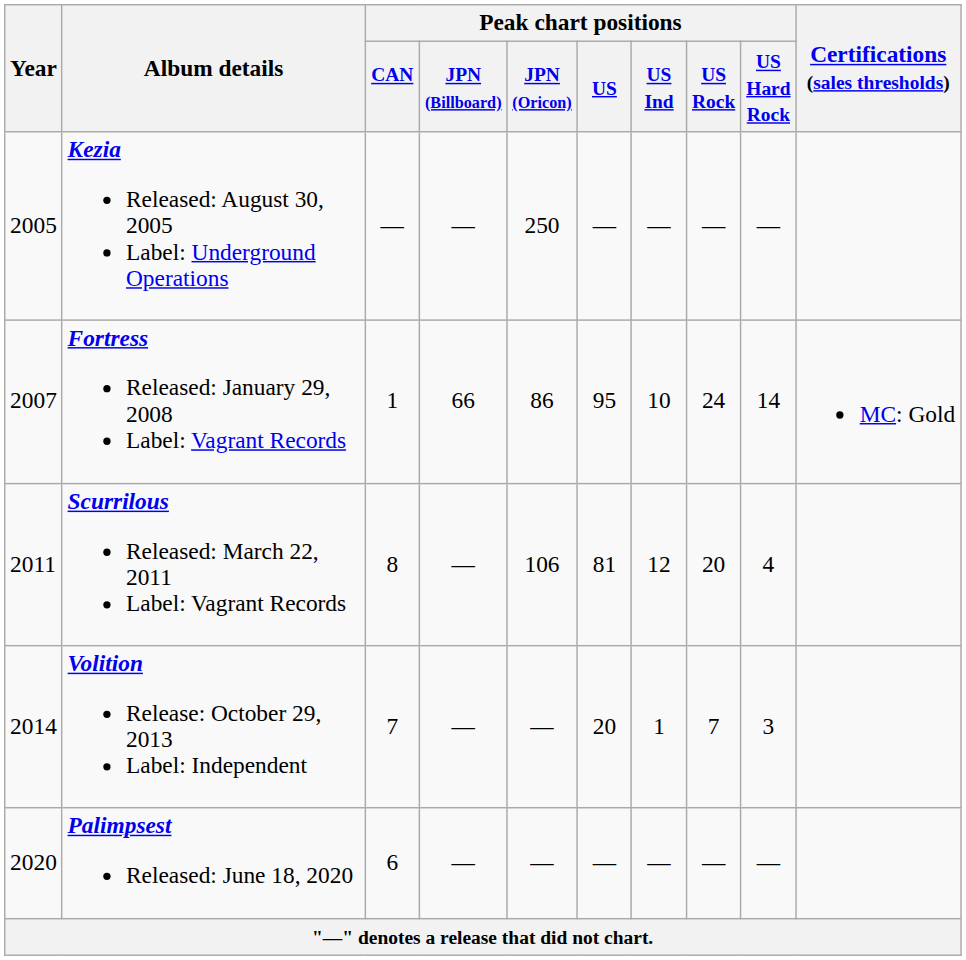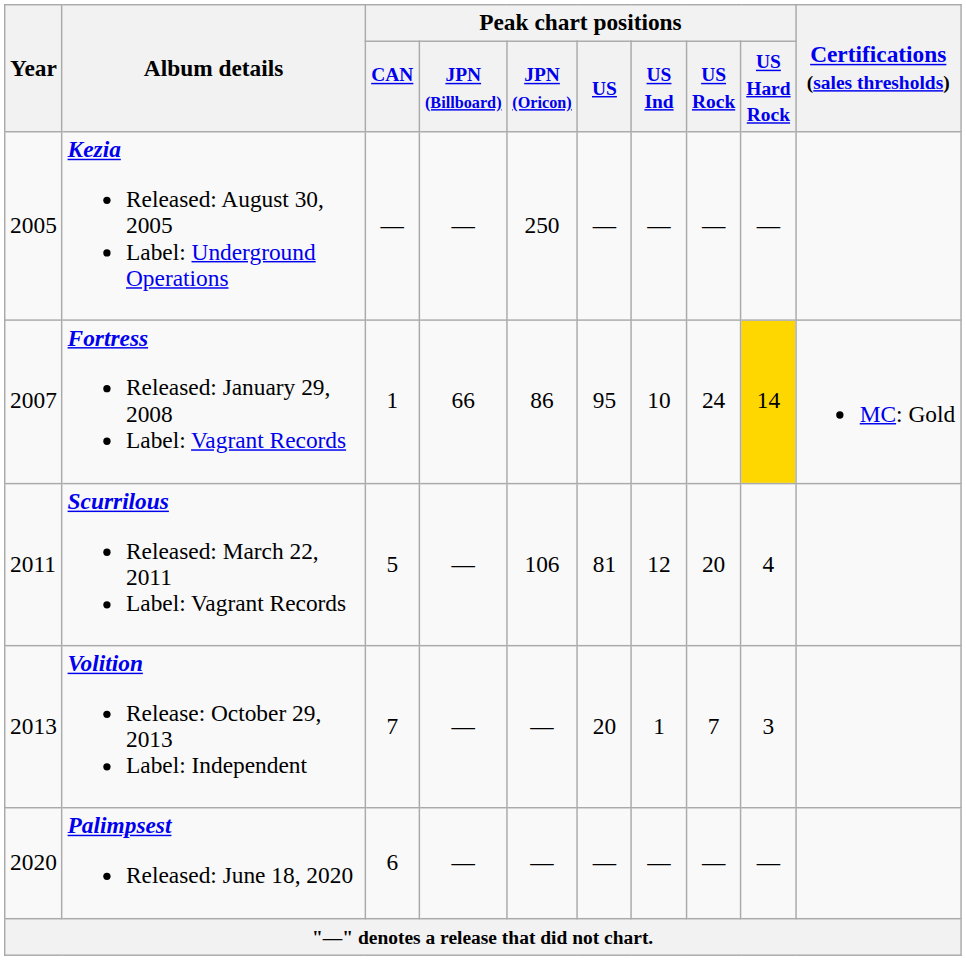Fortress Released: January 29, 2008 Label: Vagrant Records | Peak chart positions / US Hard Rock: no background -> gold background
Scurrilous Released: March 22, 2011 Label: Vagrant Records | Peak chart positions / CAN: 8 -> 5
Volition Release: October 29, 2013 Label: Independent | Year: 2014 -> 2013
